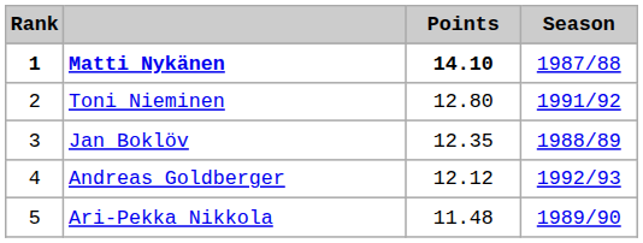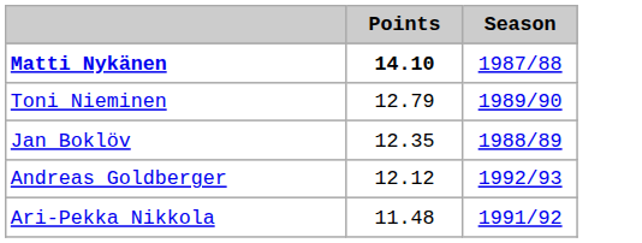- column: Rank | 1 | 2 | 3 | 4 | 5
Toni Nieminen | Points: 12.80 -> 12.79
Toni Nieminen | Season: 1991/92 -> 1989/90
Ari-Pekka Nikkola | Season: 1989/90 -> 1991/92
